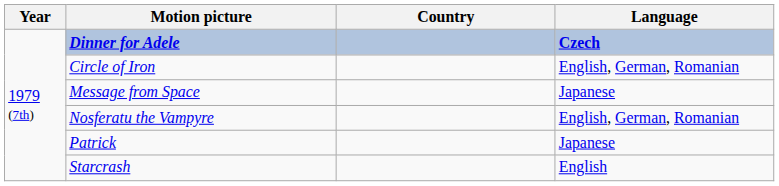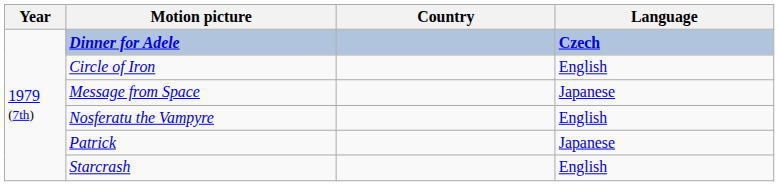Circle of Iron | Language: English, German, Romanian -> English
Nosferatu the Vampyre | Language: English, German, Romanian -> English
